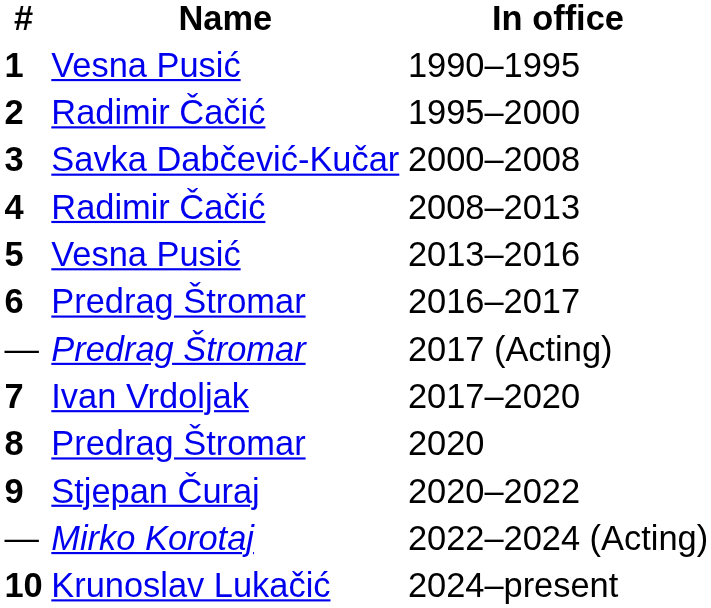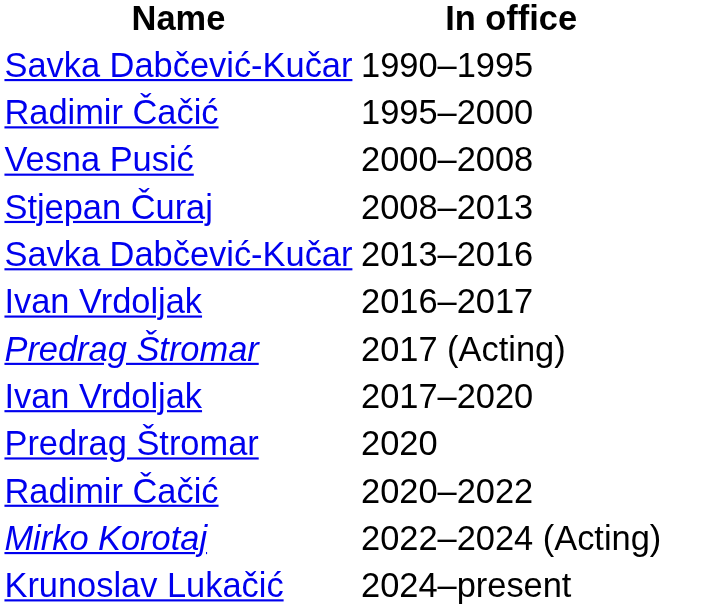- column: # | 1 | 2 | 3 | 4 | 5 | 6 | — | 7 | 8 | 9 | — | 10
1990–1995 | Name: Vesna Pusić -> Savka Dabčević-Kučar
2000–2008 | Name: Savka Dabčević-Kučar -> Vesna Pusić
2008–2013 | Name: Radimir Čačić -> Stjepan Čuraj
2013–2016 | Name: Vesna Pusić -> Savka Dabčević-Kučar
2016–2017 | Name: Predrag Štromar -> Ivan Vrdoljak
2020–2022 | Name: Stjepan Čuraj -> Radimir Čačić
